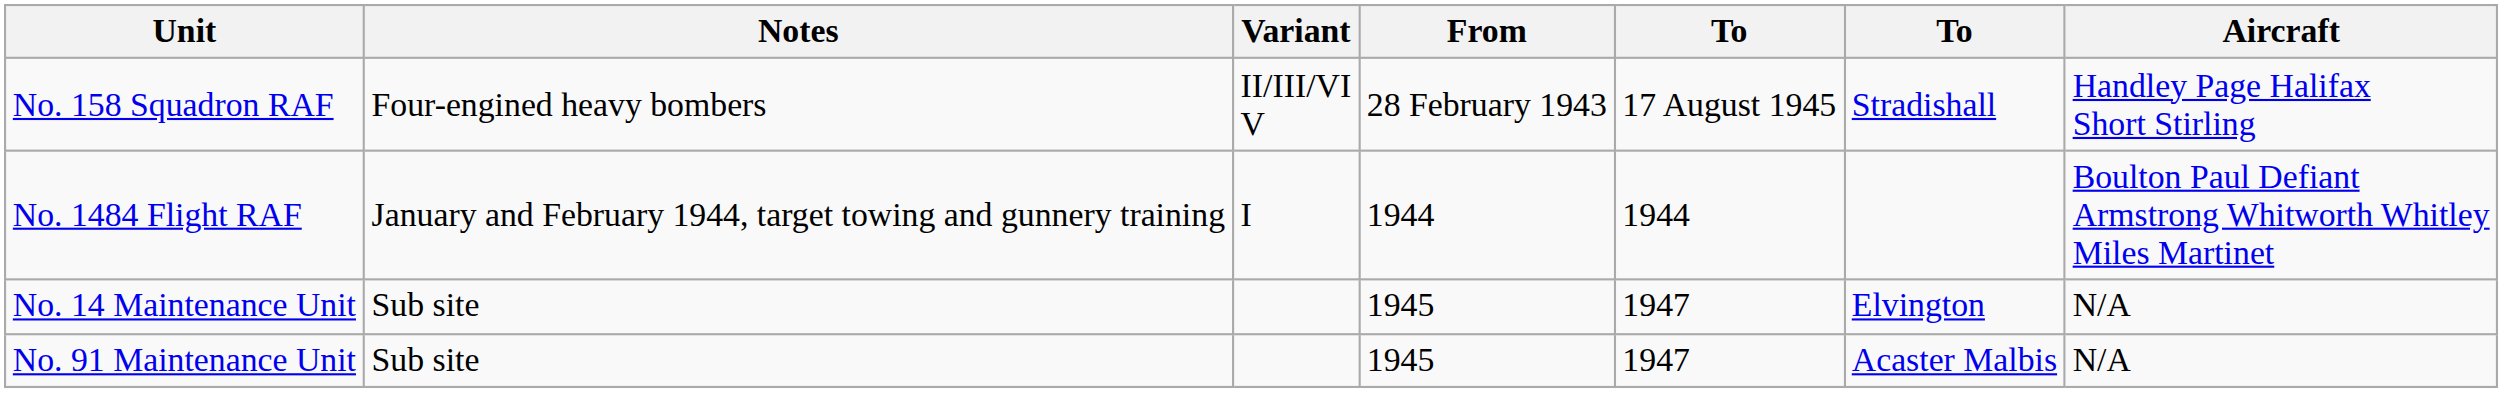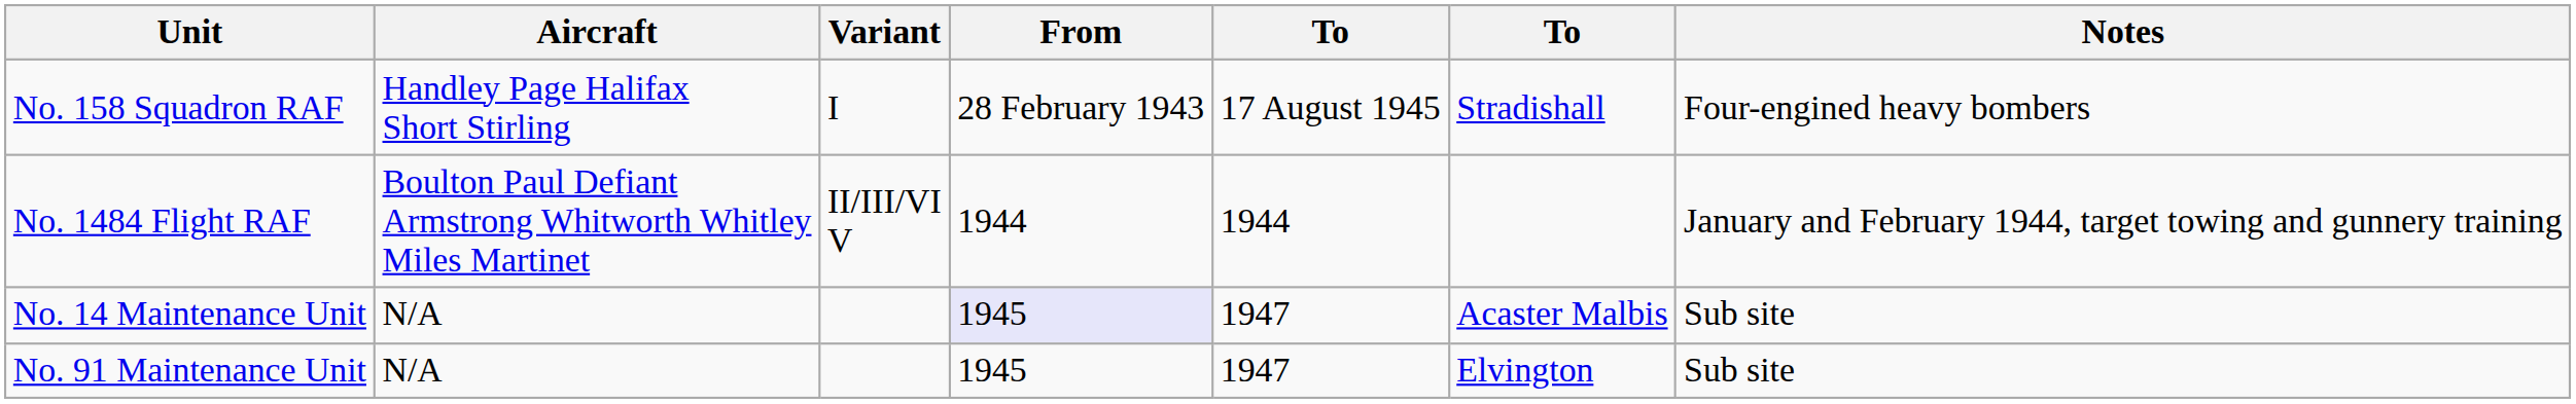columns swapped: Aircraft <-> Notes
No. 158 Squadron RAF | Variant: II/III/VI V -> I
No. 1484 Flight RAF | Variant: I -> II/III/VI V
No. 14 Maintenance Unit | From: no background -> lavender background
No. 14 Maintenance Unit | column 6: Elvington -> Acaster Malbis
No. 91 Maintenance Unit | column 6: Acaster Malbis -> Elvington
